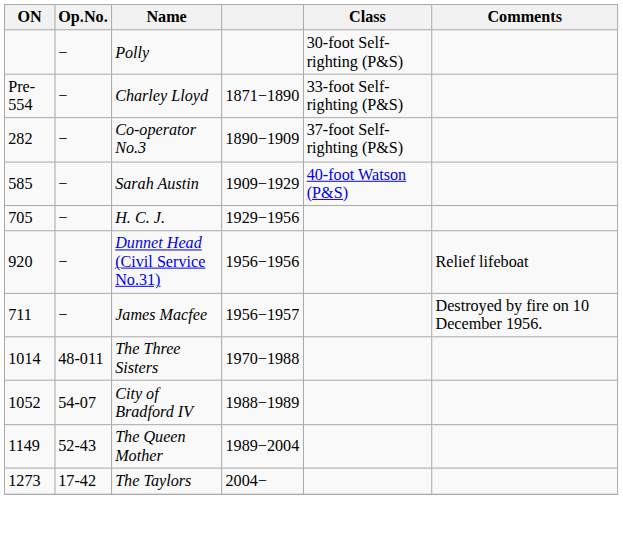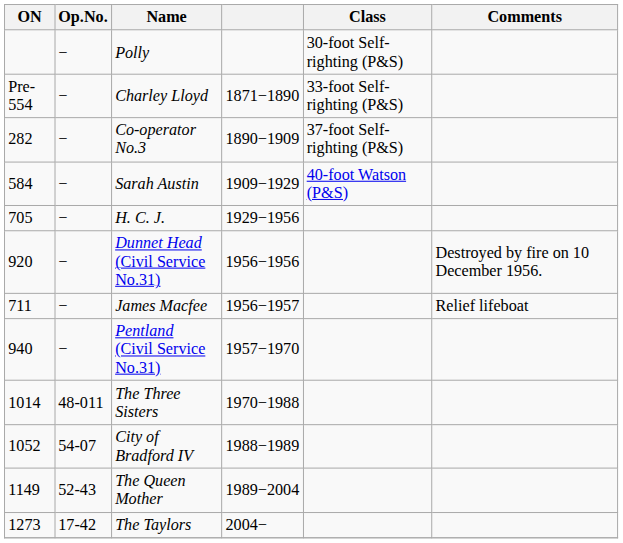Sarah Austin | ON: 585 -> 584
Dunnet Head (Civil Service No.31) | Comments: Relief lifeboat -> Destroyed by fire on 10 December 1956.
James Macfee | Comments: Destroyed by fire on 10 December 1956. -> Relief lifeboat
+ row: 940 | − | Pentland (Civil Service No.31) | 1957−1970
